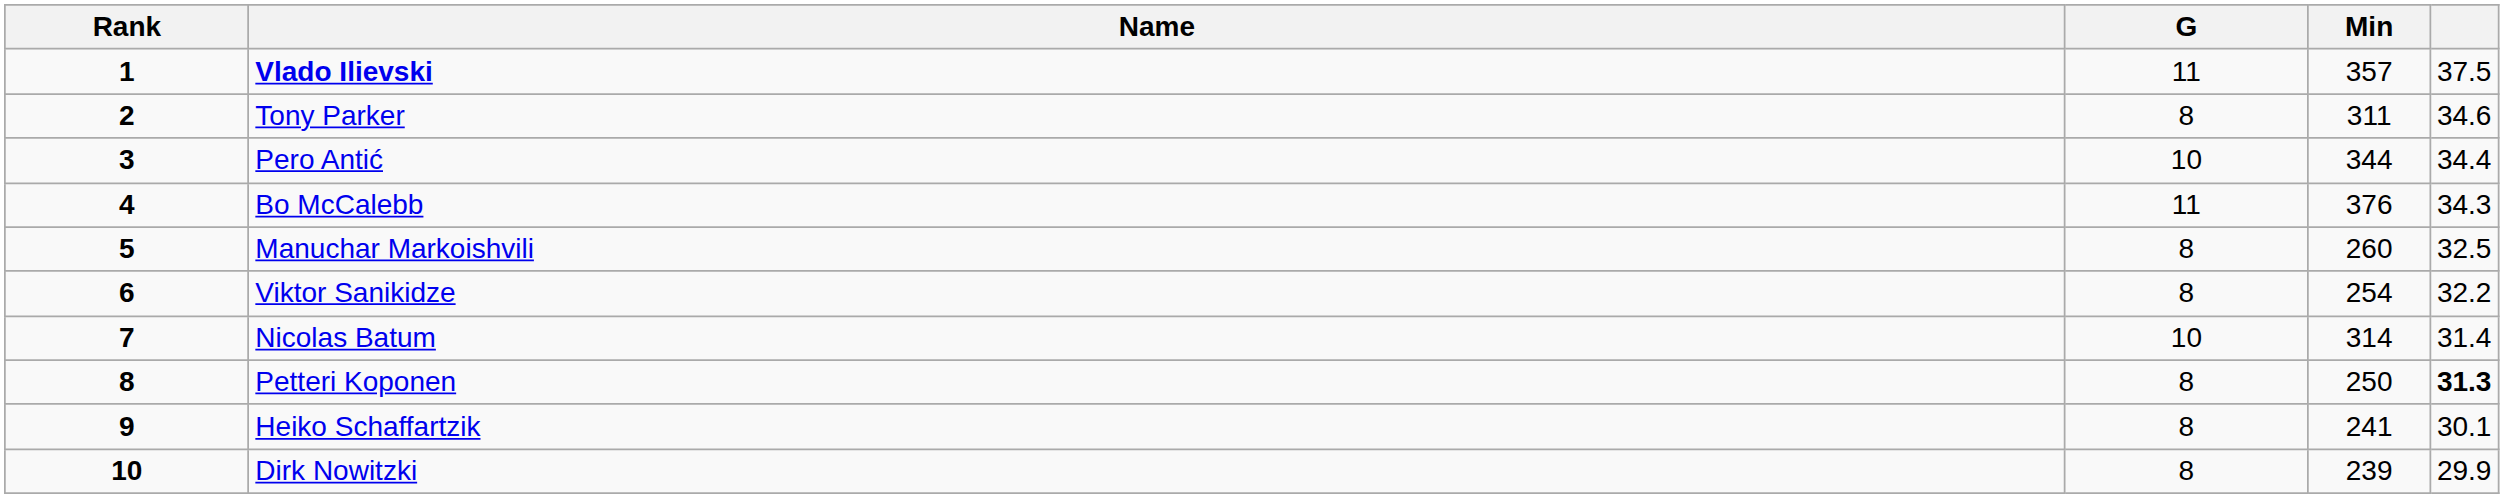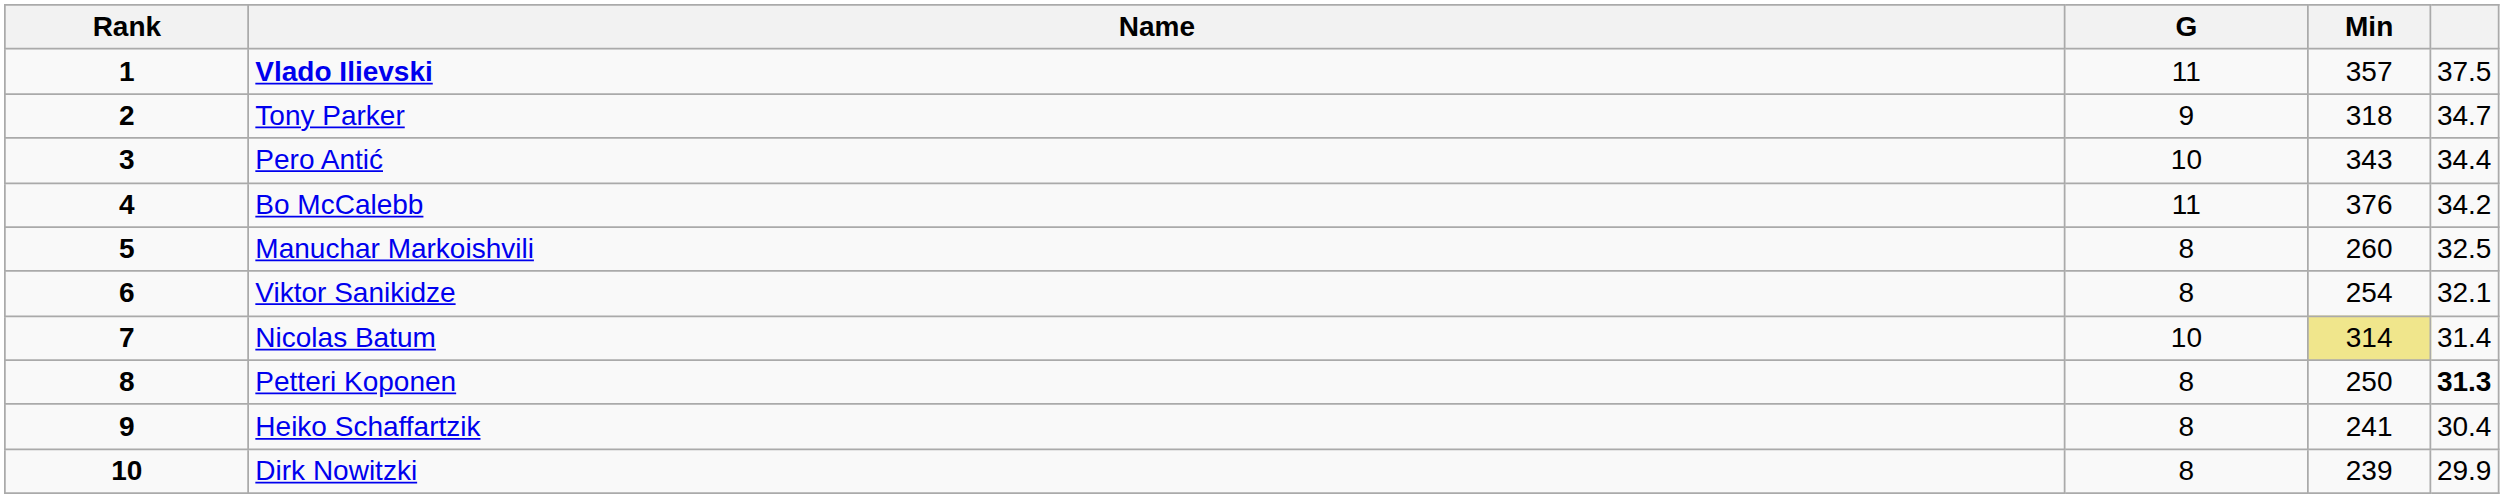Tony Parker | G: 8 -> 9
Tony Parker | Min: 311 -> 318
Tony Parker | column 5: 34.6 -> 34.7
Pero Antić | Min: 344 -> 343
Bo McCalebb | column 5: 34.3 -> 34.2
Viktor Sanikidze | column 5: 32.2 -> 32.1
Nicolas Batum | Min: no background -> khaki background
Heiko Schaffartzik | column 5: 30.1 -> 30.4
